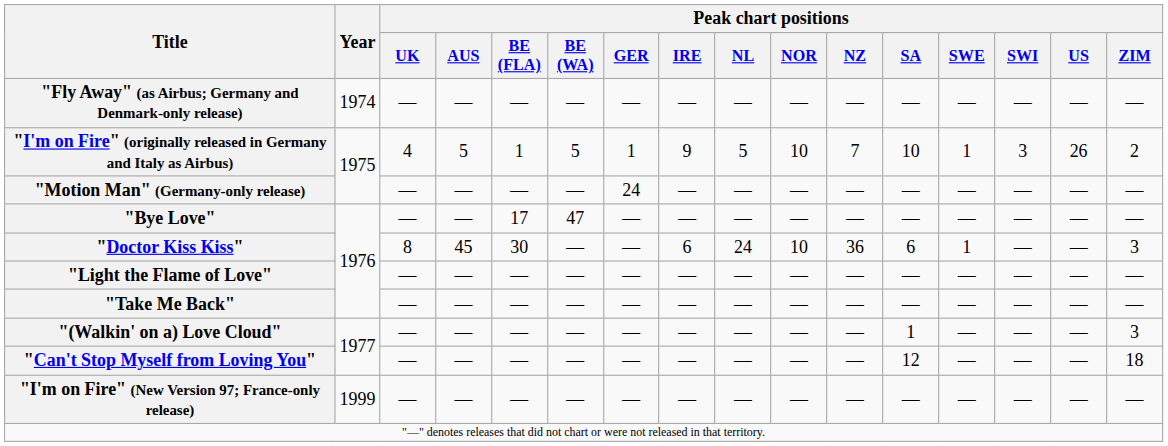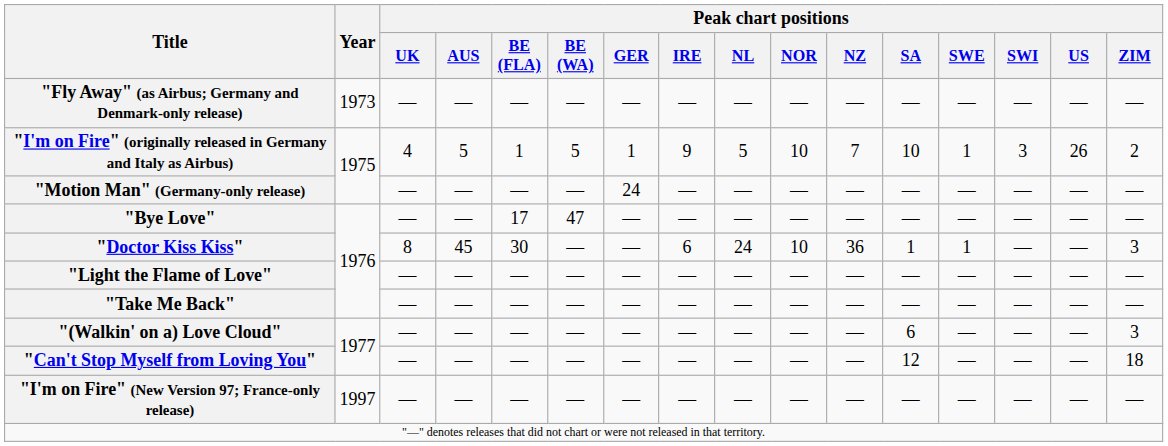"Fly Away" (as Airbus; Germany and Denmark-only release) | Year: 1974 -> 1973
"Doctor Kiss Kiss" | Peak chart positions / SA: 6 -> 1
"(Walkin' on a) Love Cloud" | Peak chart positions / SA: 1 -> 6
"I'm on Fire" (New Version 97; France-only release) | Year: 1999 -> 1997
